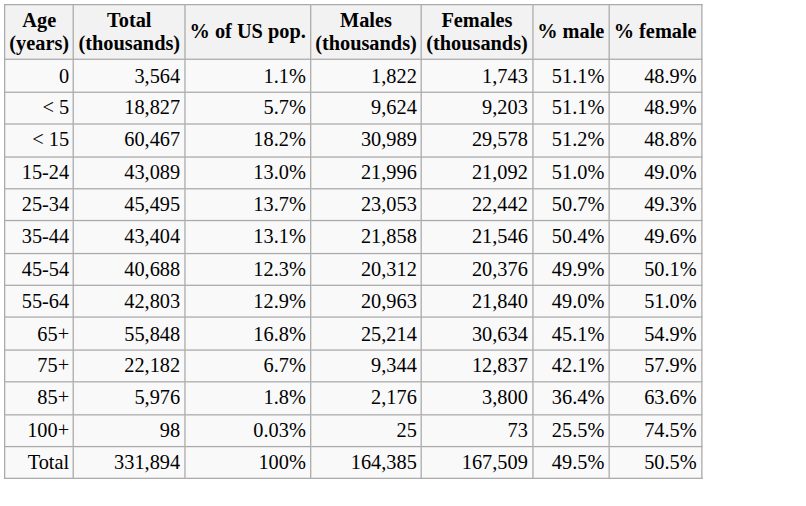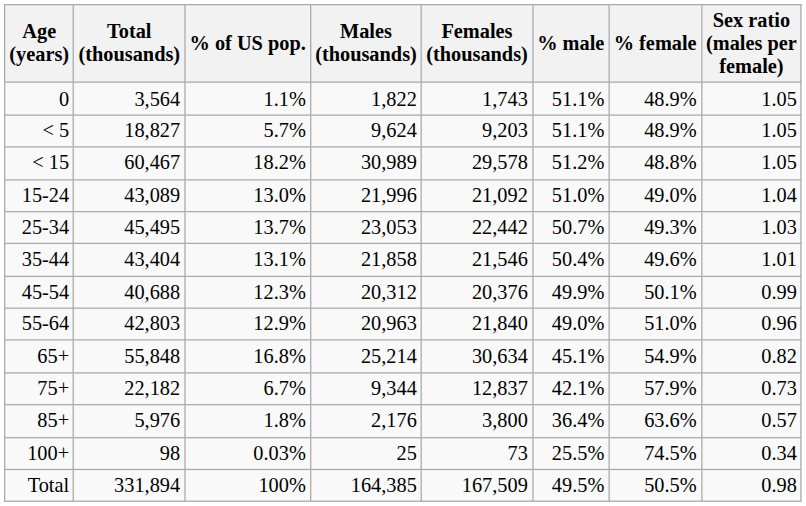+ column: Sex ratio (males per female) | 1.05 | 1.05 | 1.05 | 1.04 | 1.03 | 1.01 | 0.99 | 0.96 | 0.82 | 0.73 | 0.57 | 0.34 | 0.98
